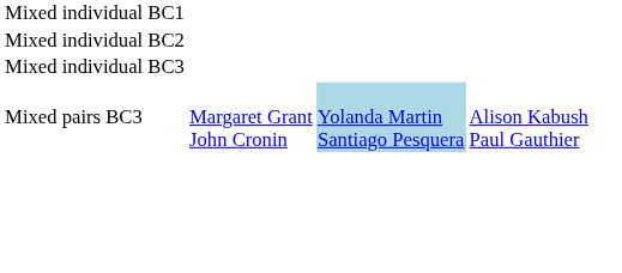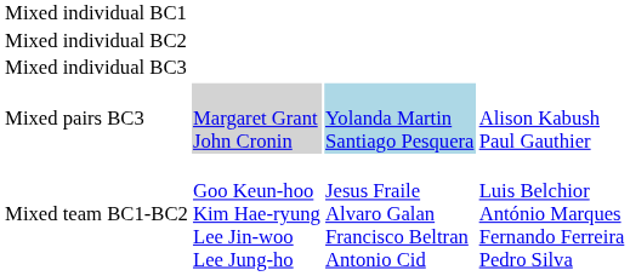Mixed pairs BC3 | column 2: no background -> lightgrey background
+ row: Mixed team BC1-BC2 | Goo Keun-hoo Kim Hae-ryung Lee Jin-woo Lee Jung-ho | Jesus Fraile Alvaro Galan Francisco Beltran Antonio Cid | Luis Belchior António Marques Fernando Ferreira Pedro Silva
